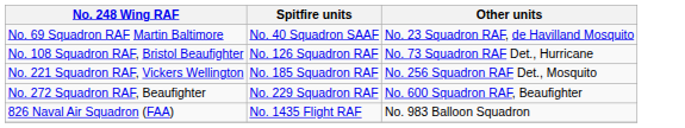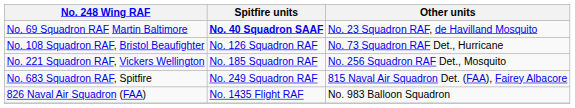No. 69 Squadron RAF Martin Baltimore | Spitfire units: normal -> bold
- row: No. 272 Squadron RAF, Beaufighter | No. 229 Squadron RAF | No. 600 Squadron RAF, Beaufighter
+ row: No. 683 Squadron RAF, Spitfire | No. 249 Squadron RAF | 815 Naval Air Squadron Det. (FAA), Fairey Albacore
